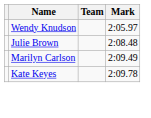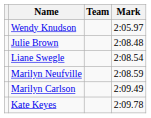+ row: Liane Swegle | 2:08.54
+ row: Marilyn Neufville | 2:08.59
